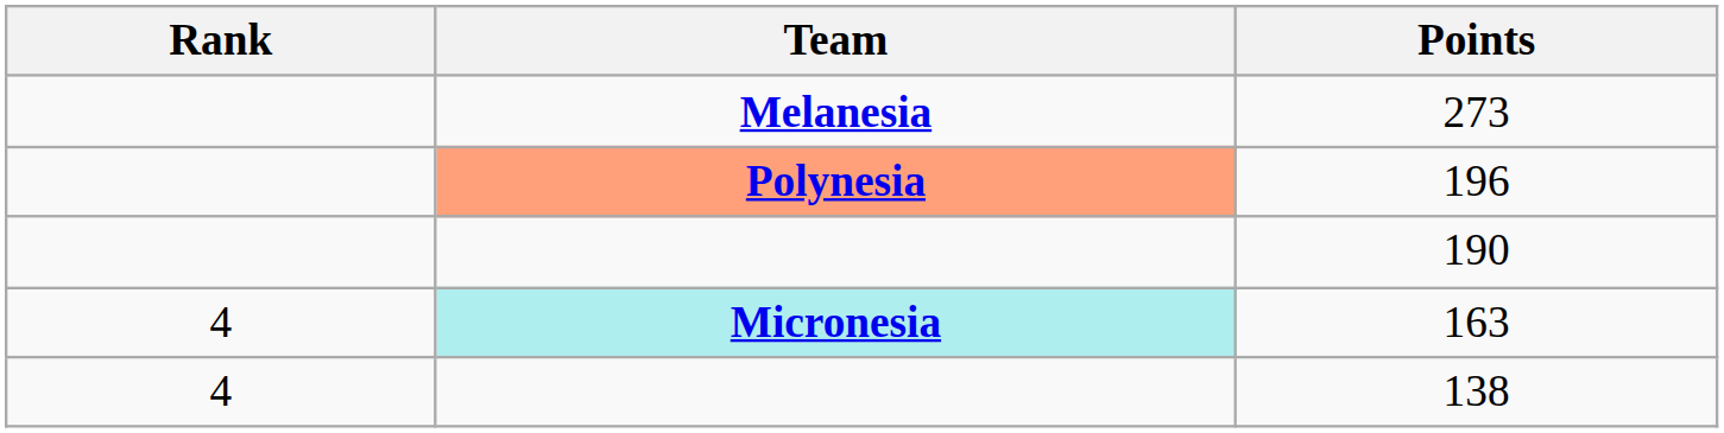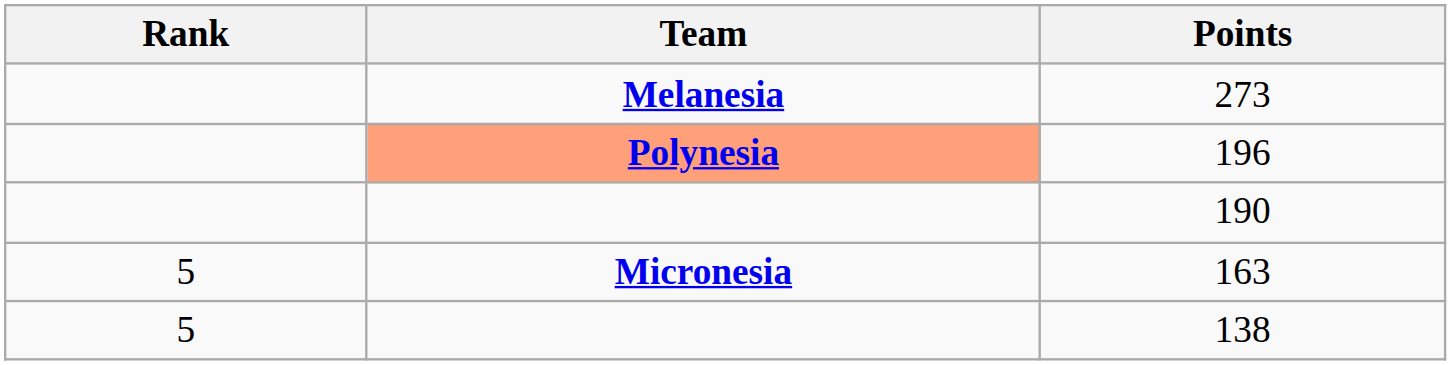163 | Rank: 4 -> 5
163 | Team: paleturquoise background -> no background
138 | Rank: 4 -> 5
